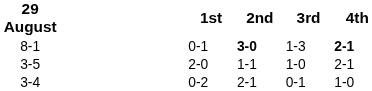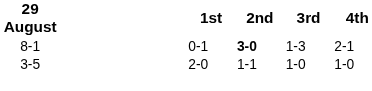8-1 | 4th: bold -> normal
3-5 | 4th: 2-1 -> 1-0
- row: 3-4 | 0-2 | 2-1 | 0-1 | 1-0
